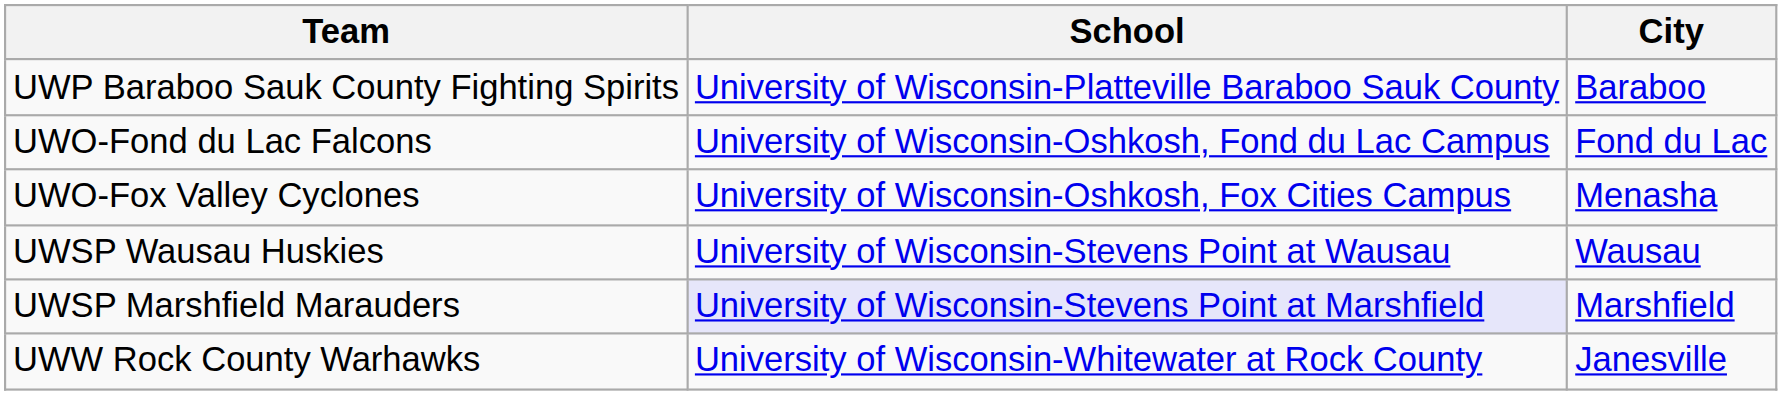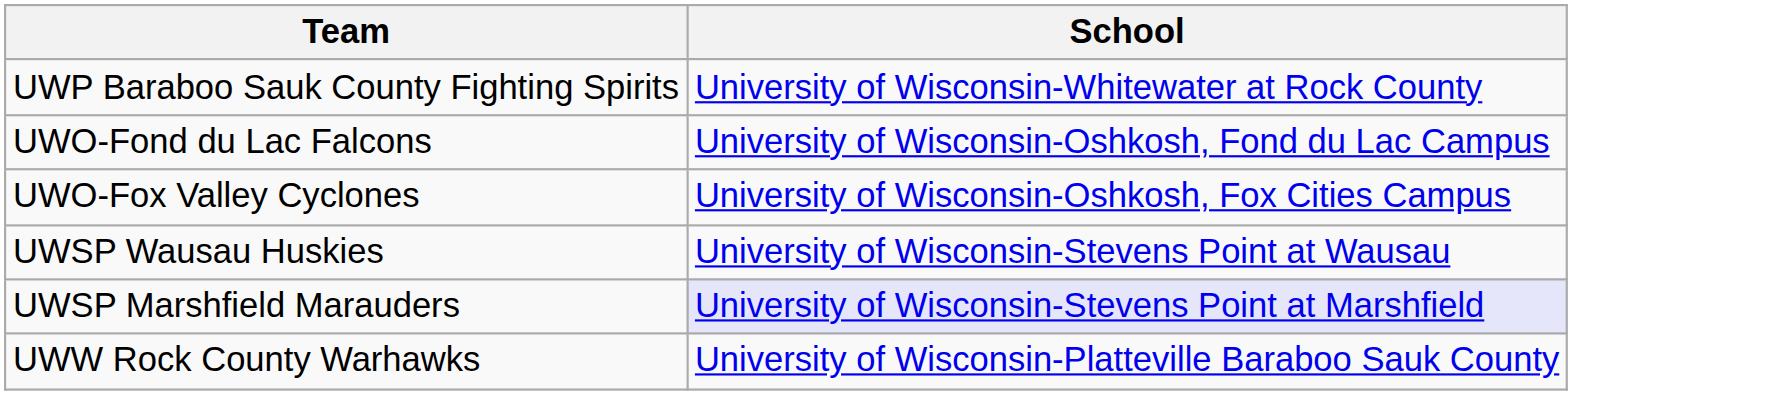- column: City | Baraboo | Fond du Lac | Menasha | Wausau | Marshfield | Janesville
UWP Baraboo Sauk County Fighting Spirits | School: University of Wisconsin-Platteville Baraboo Sauk County -> University of Wisconsin-Whitewater at Rock County
UWW Rock County Warhawks | School: University of Wisconsin-Whitewater at Rock County -> University of Wisconsin-Platteville Baraboo Sauk County
